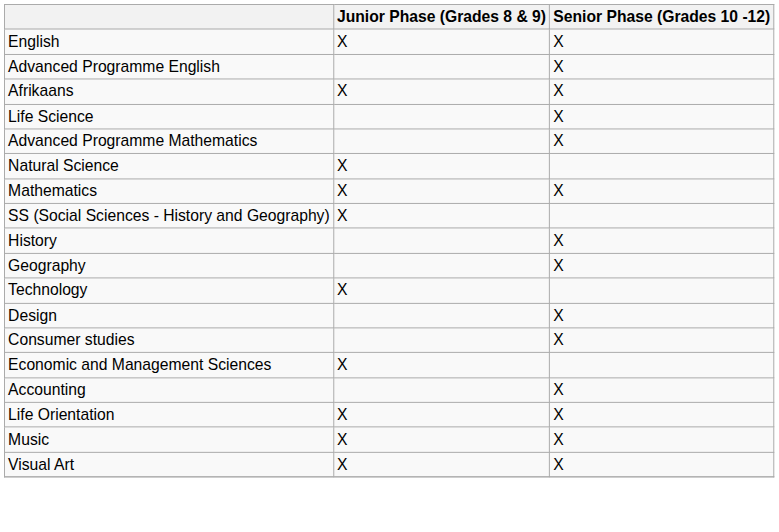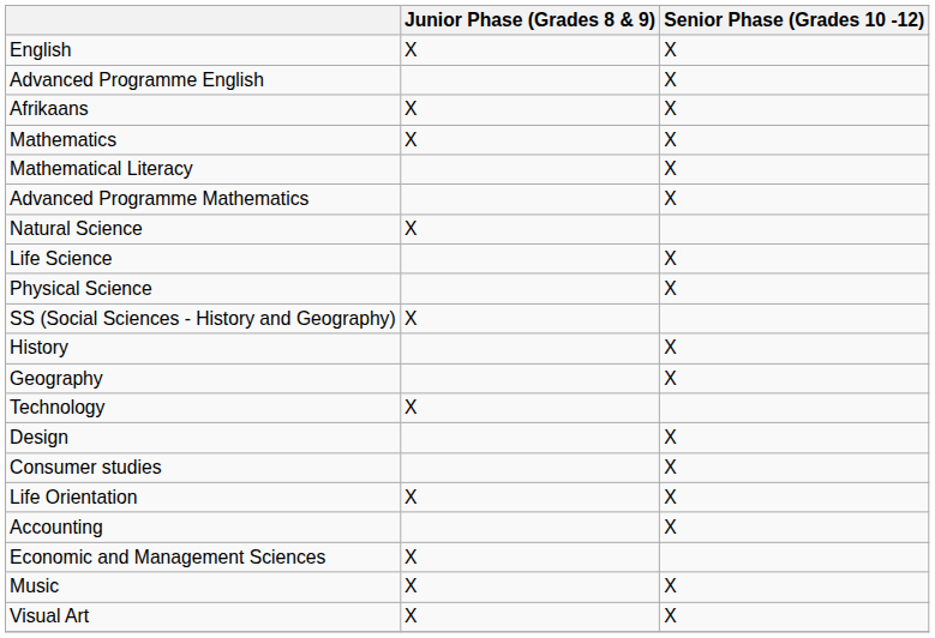rows swapped: Mathematics <-> Life Science
+ row: Mathematical Literacy | X
+ row: Physical Science | X
rows swapped: Life Orientation <-> Economic and Management Sciences
